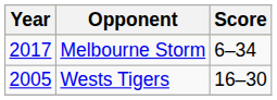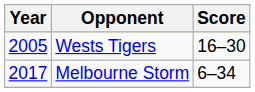rows swapped: Wests Tigers <-> Melbourne Storm
